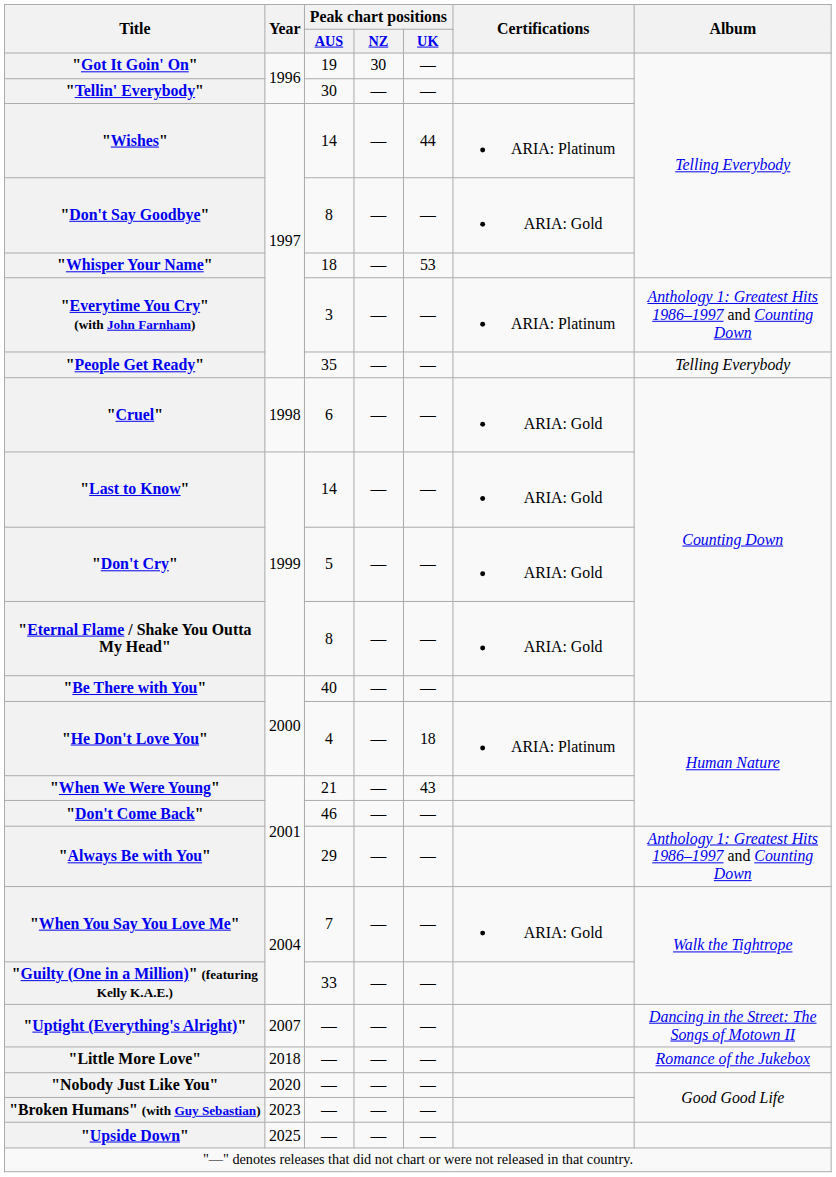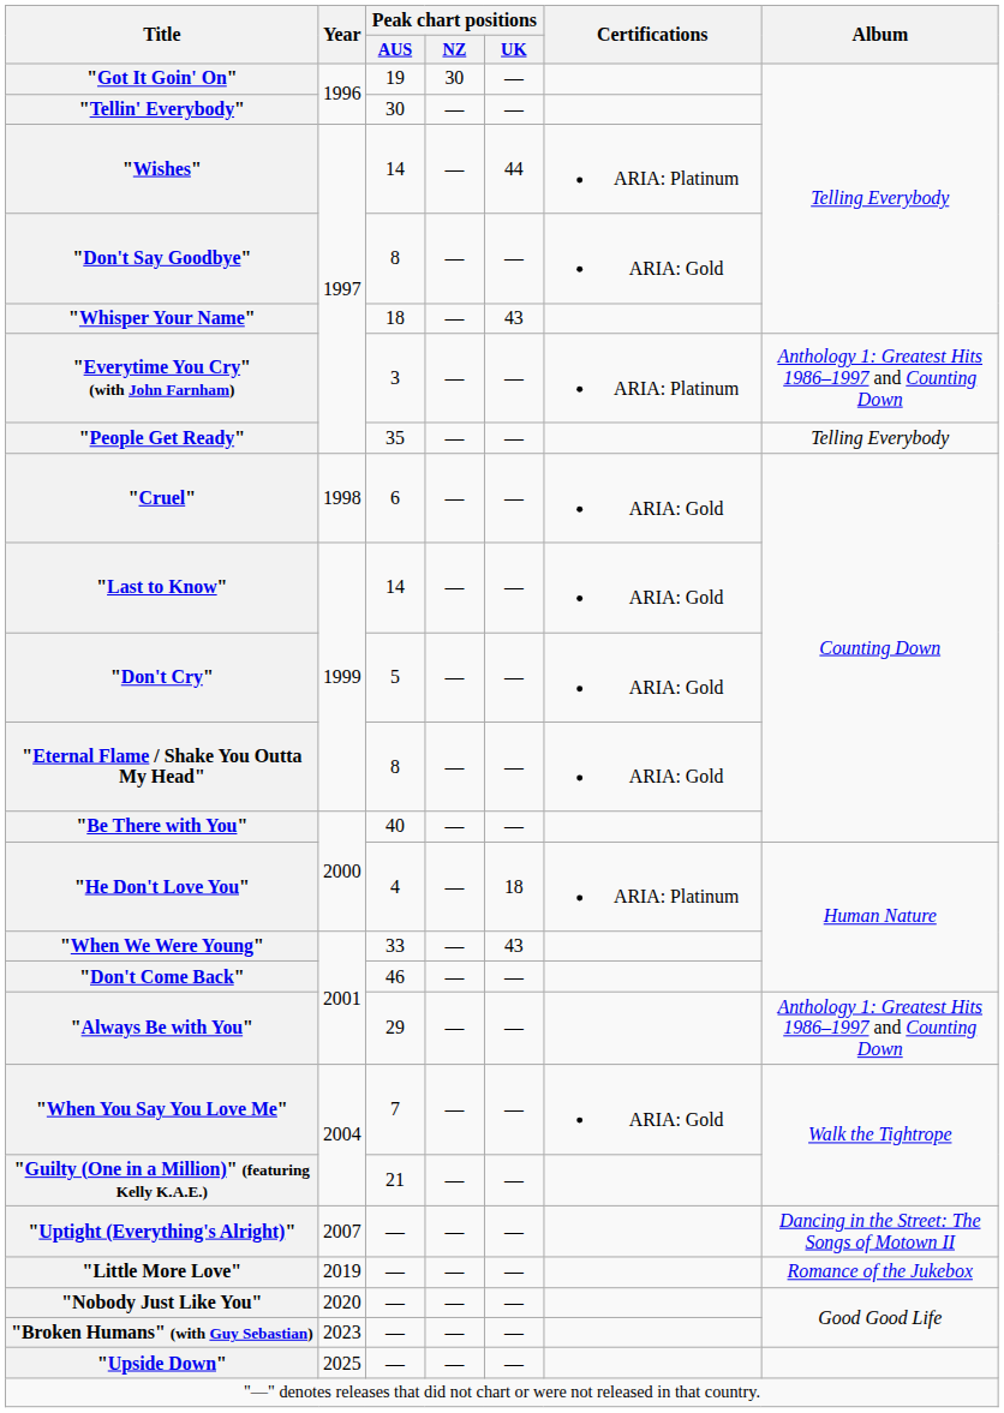"Whisper Your Name" | Peak chart positions / UK: 53 -> 43
"When We Were Young" | Peak chart positions / AUS: 21 -> 33
"Guilty (One in a Million)" (featuring Kelly K.A.E.) | Peak chart positions / AUS: 33 -> 21
"Little More Love" | Year: 2018 -> 2019
